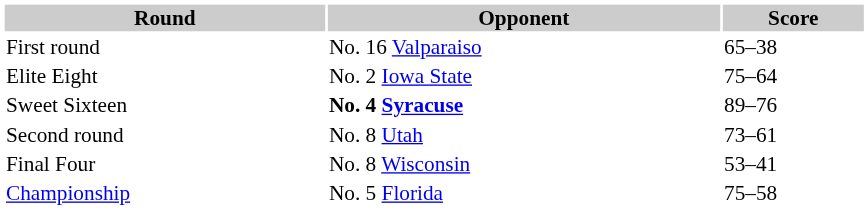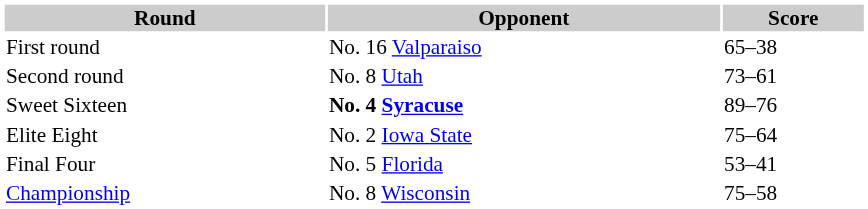rows swapped: Second round <-> Elite Eight
Final Four | Opponent: No. 8 Wisconsin -> No. 5 Florida
Championship | Opponent: No. 5 Florida -> No. 8 Wisconsin
